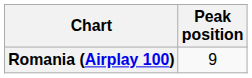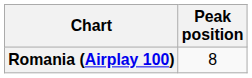Romania (Airplay 100) | Peak position: 9 -> 8
